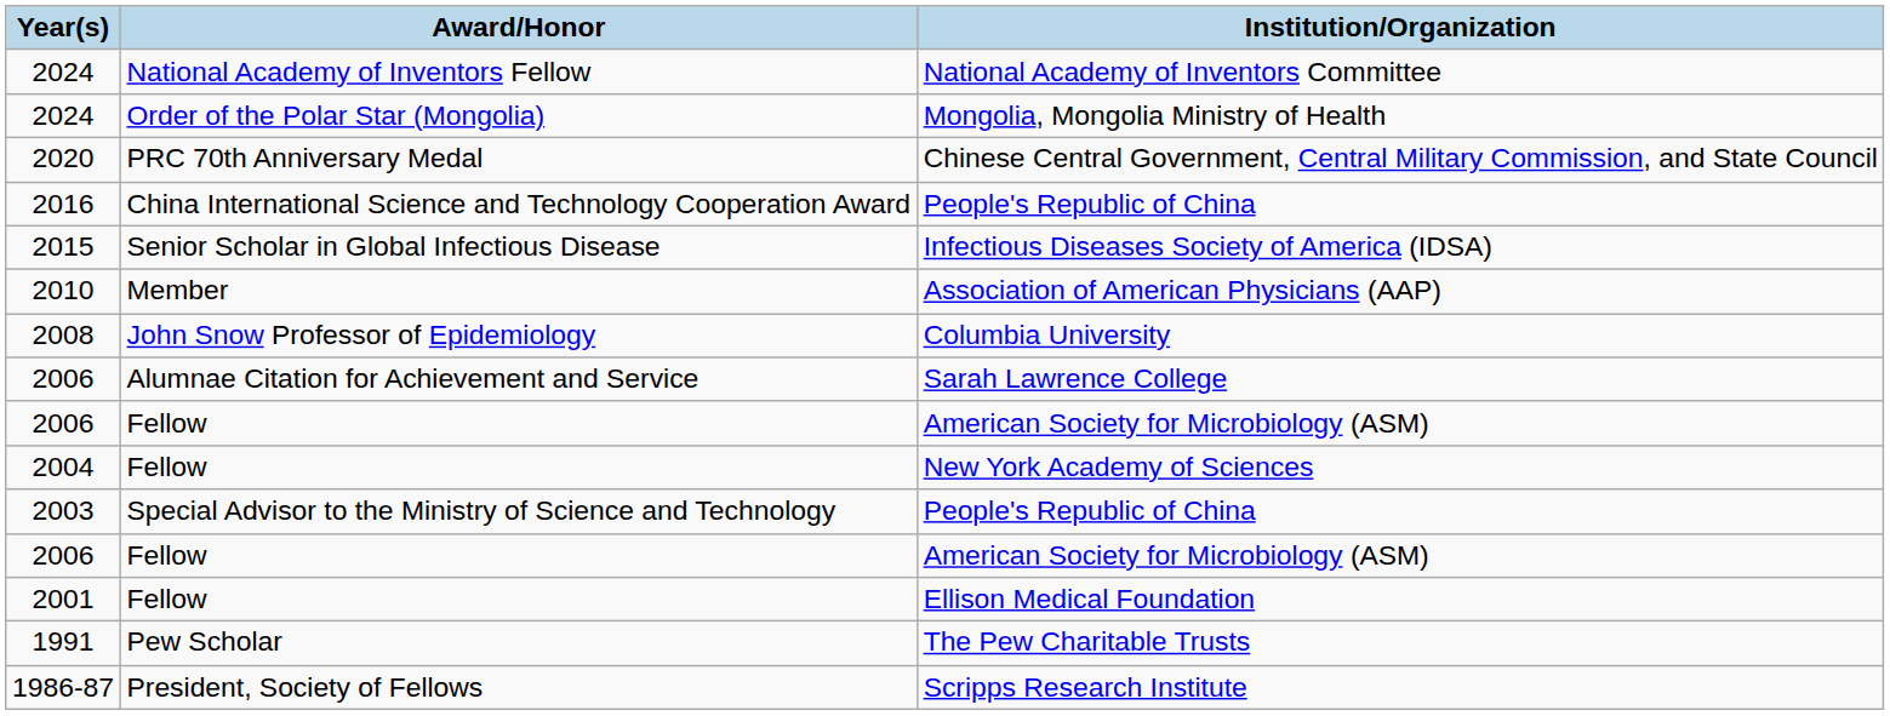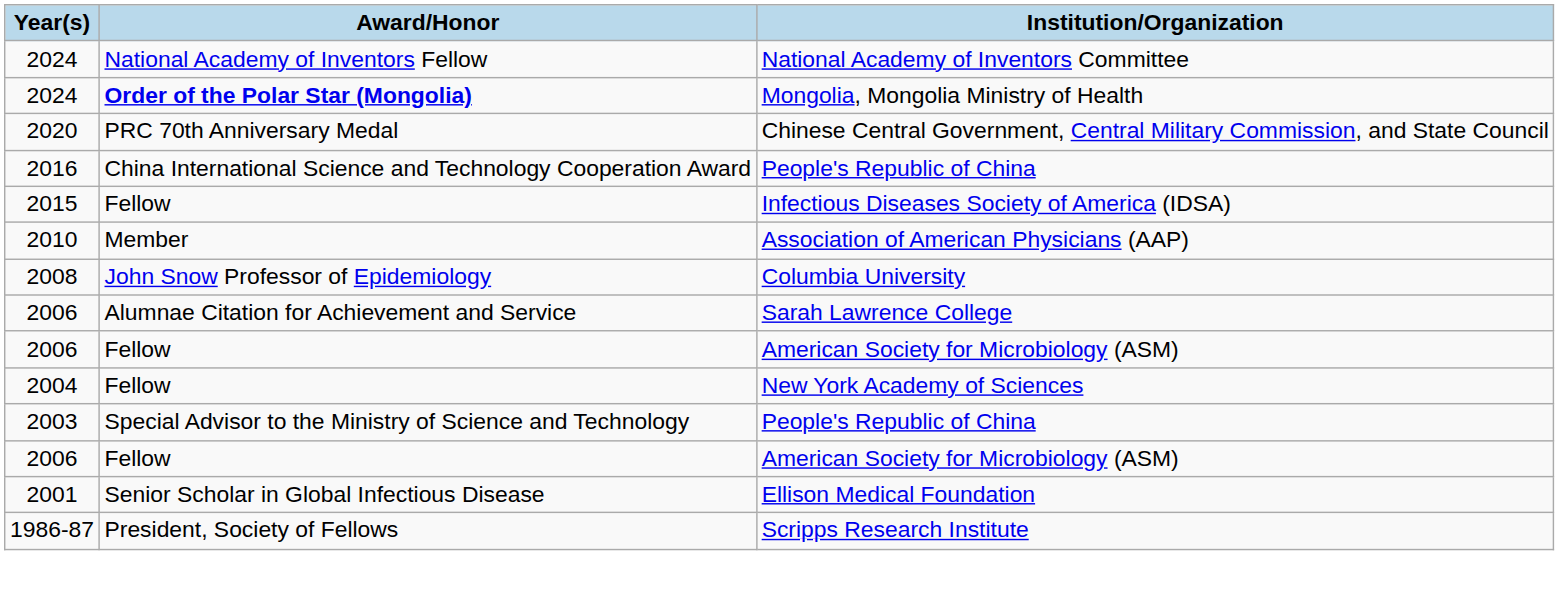Mongolia, Mongolia Ministry of Health | Award/Honor: normal -> bold
Infectious Diseases Society of America (IDSA) | Award/Honor: Senior Scholar in Global Infectious Disease -> Fellow
Ellison Medical Foundation | Award/Honor: Fellow -> Senior Scholar in Global Infectious Disease
- row: 1991 | Pew Scholar | The Pew Charitable Trusts
